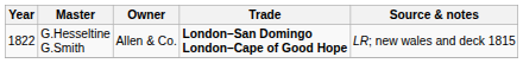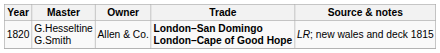G.Hesseltine G.Smith | Year: 1822 -> 1820
